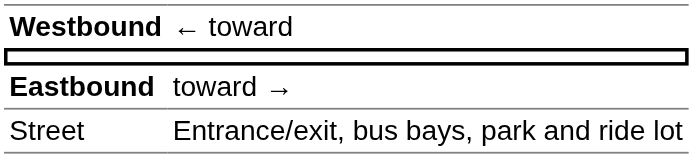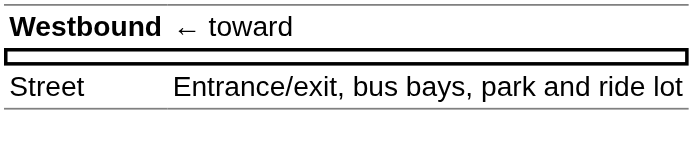- row: Eastbound | toward →
